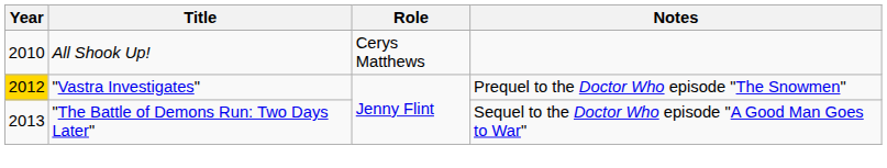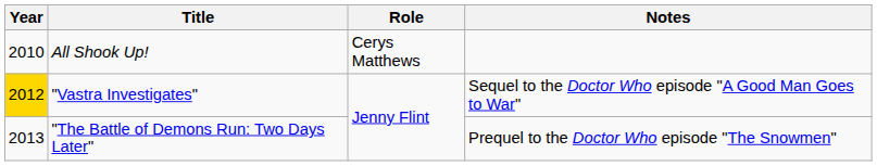"Vastra Investigates" | Notes: Prequel to the Doctor Who episode "The Snowmen" -> Sequel to the Doctor Who episode "A Good Man Goes to War"
"The Battle of Demons Run: Two Days Later" | Notes: Sequel to the Doctor Who episode "A Good Man Goes to War" -> Prequel to the Doctor Who episode "The Snowmen"
